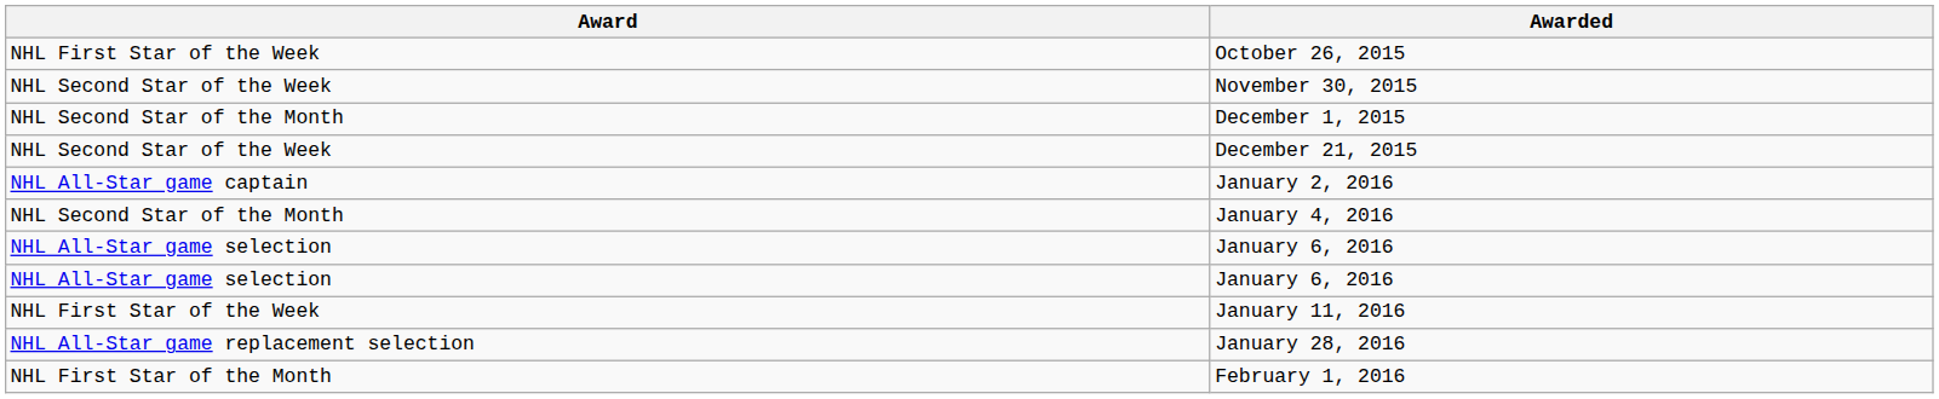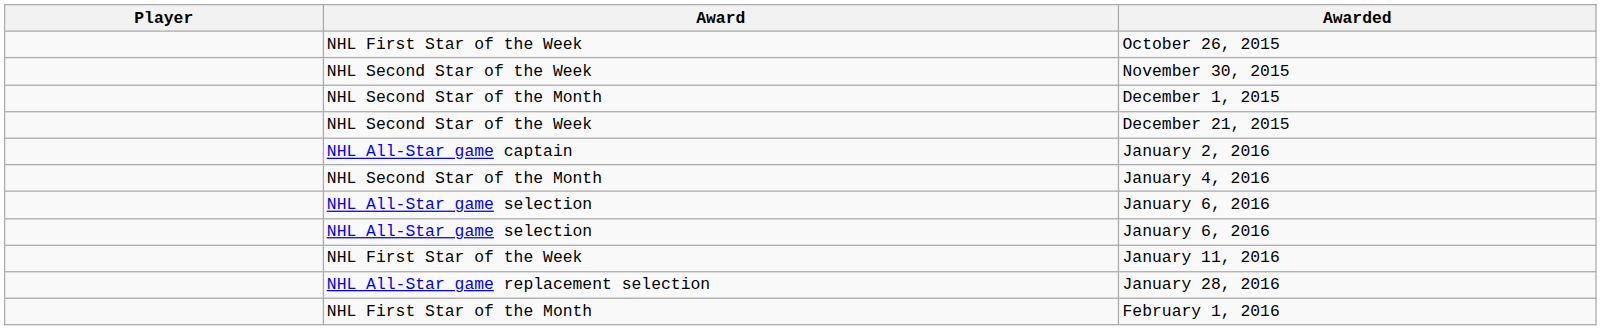+ column: Player
